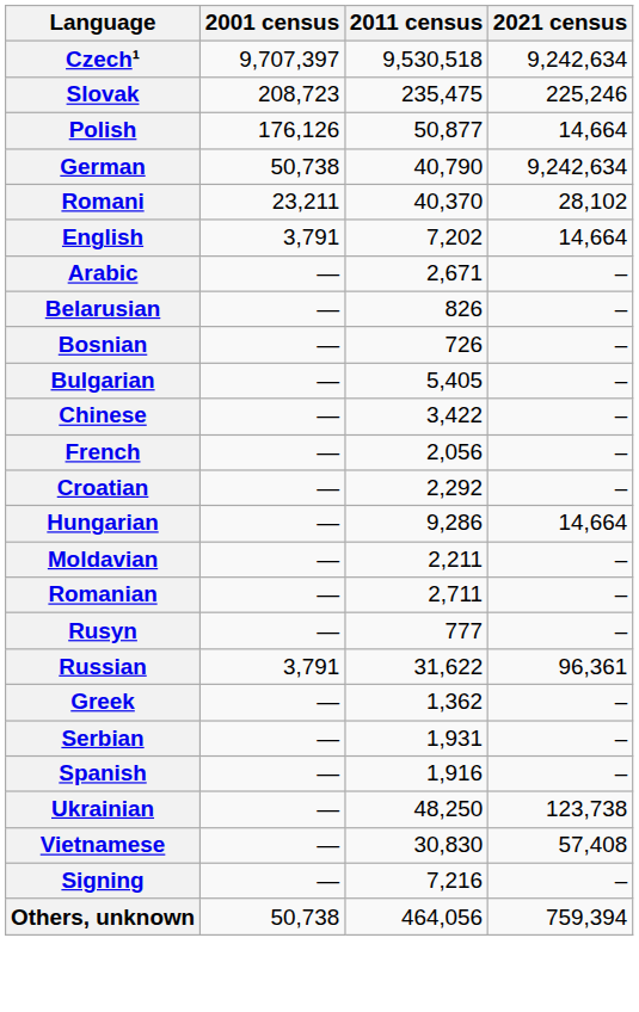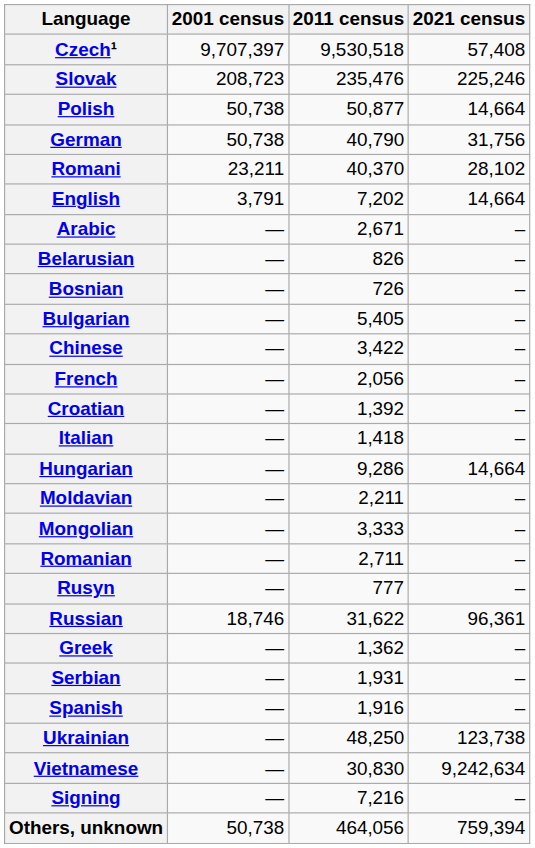Czech¹ | 2021 census: 9,242,634 -> 57,408
Slovak | 2011 census: 235,475 -> 235,476
Polish | 2001 census: 176,126 -> 50,738
German | 2021 census: 9,242,634 -> 31,756
Croatian | 2011 census: 2,292 -> 1,392
+ row: Italian | — | 1,418 | –
+ row: Mongolian | — | 3,333 | –
Russian | 2001 census: 3,791 -> 18,746
Vietnamese | 2021 census: 57,408 -> 9,242,634
